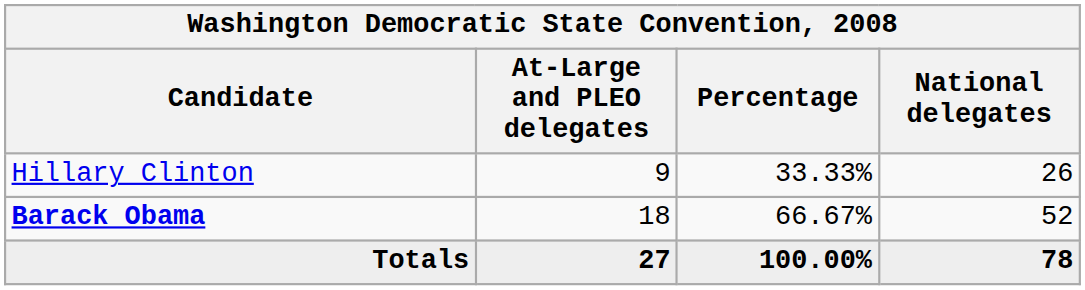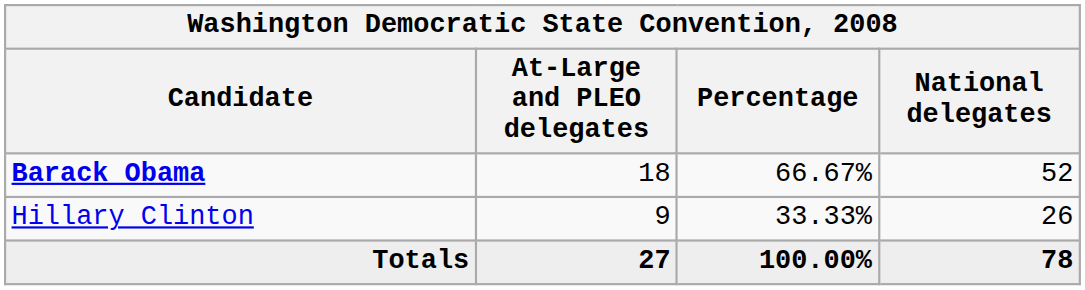rows swapped: Barack Obama <-> Hillary Clinton
